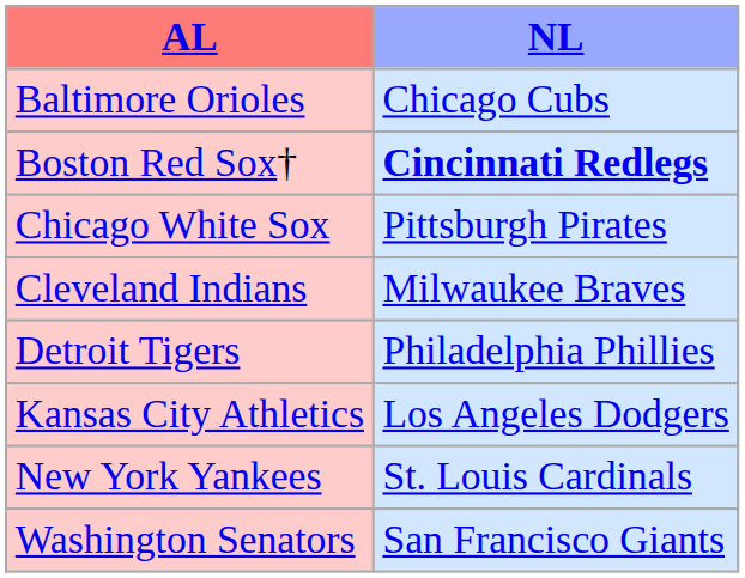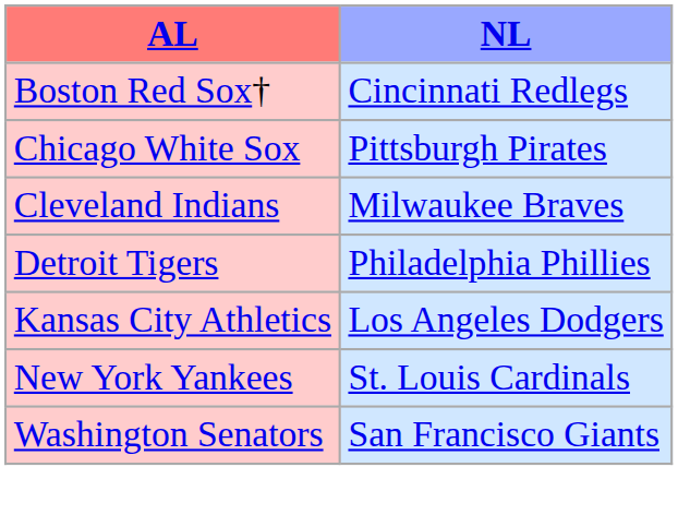- row: Baltimore Orioles | Chicago Cubs
Boston Red Sox† | NL: bold -> normal
